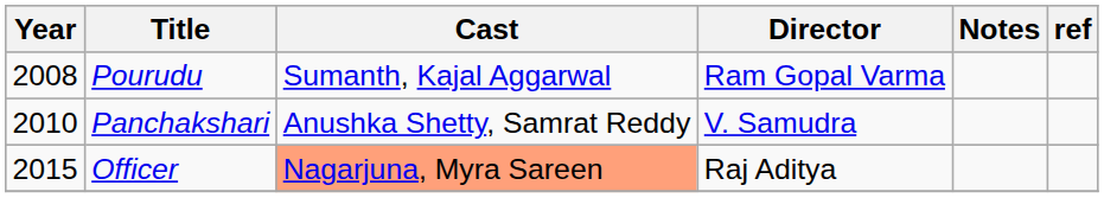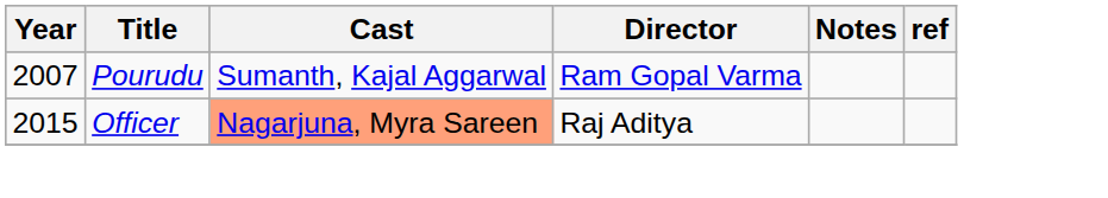Pourudu | Year: 2008 -> 2007
- row: 2010 | Panchakshari | Anushka Shetty, Samrat Reddy | V. Samudra
